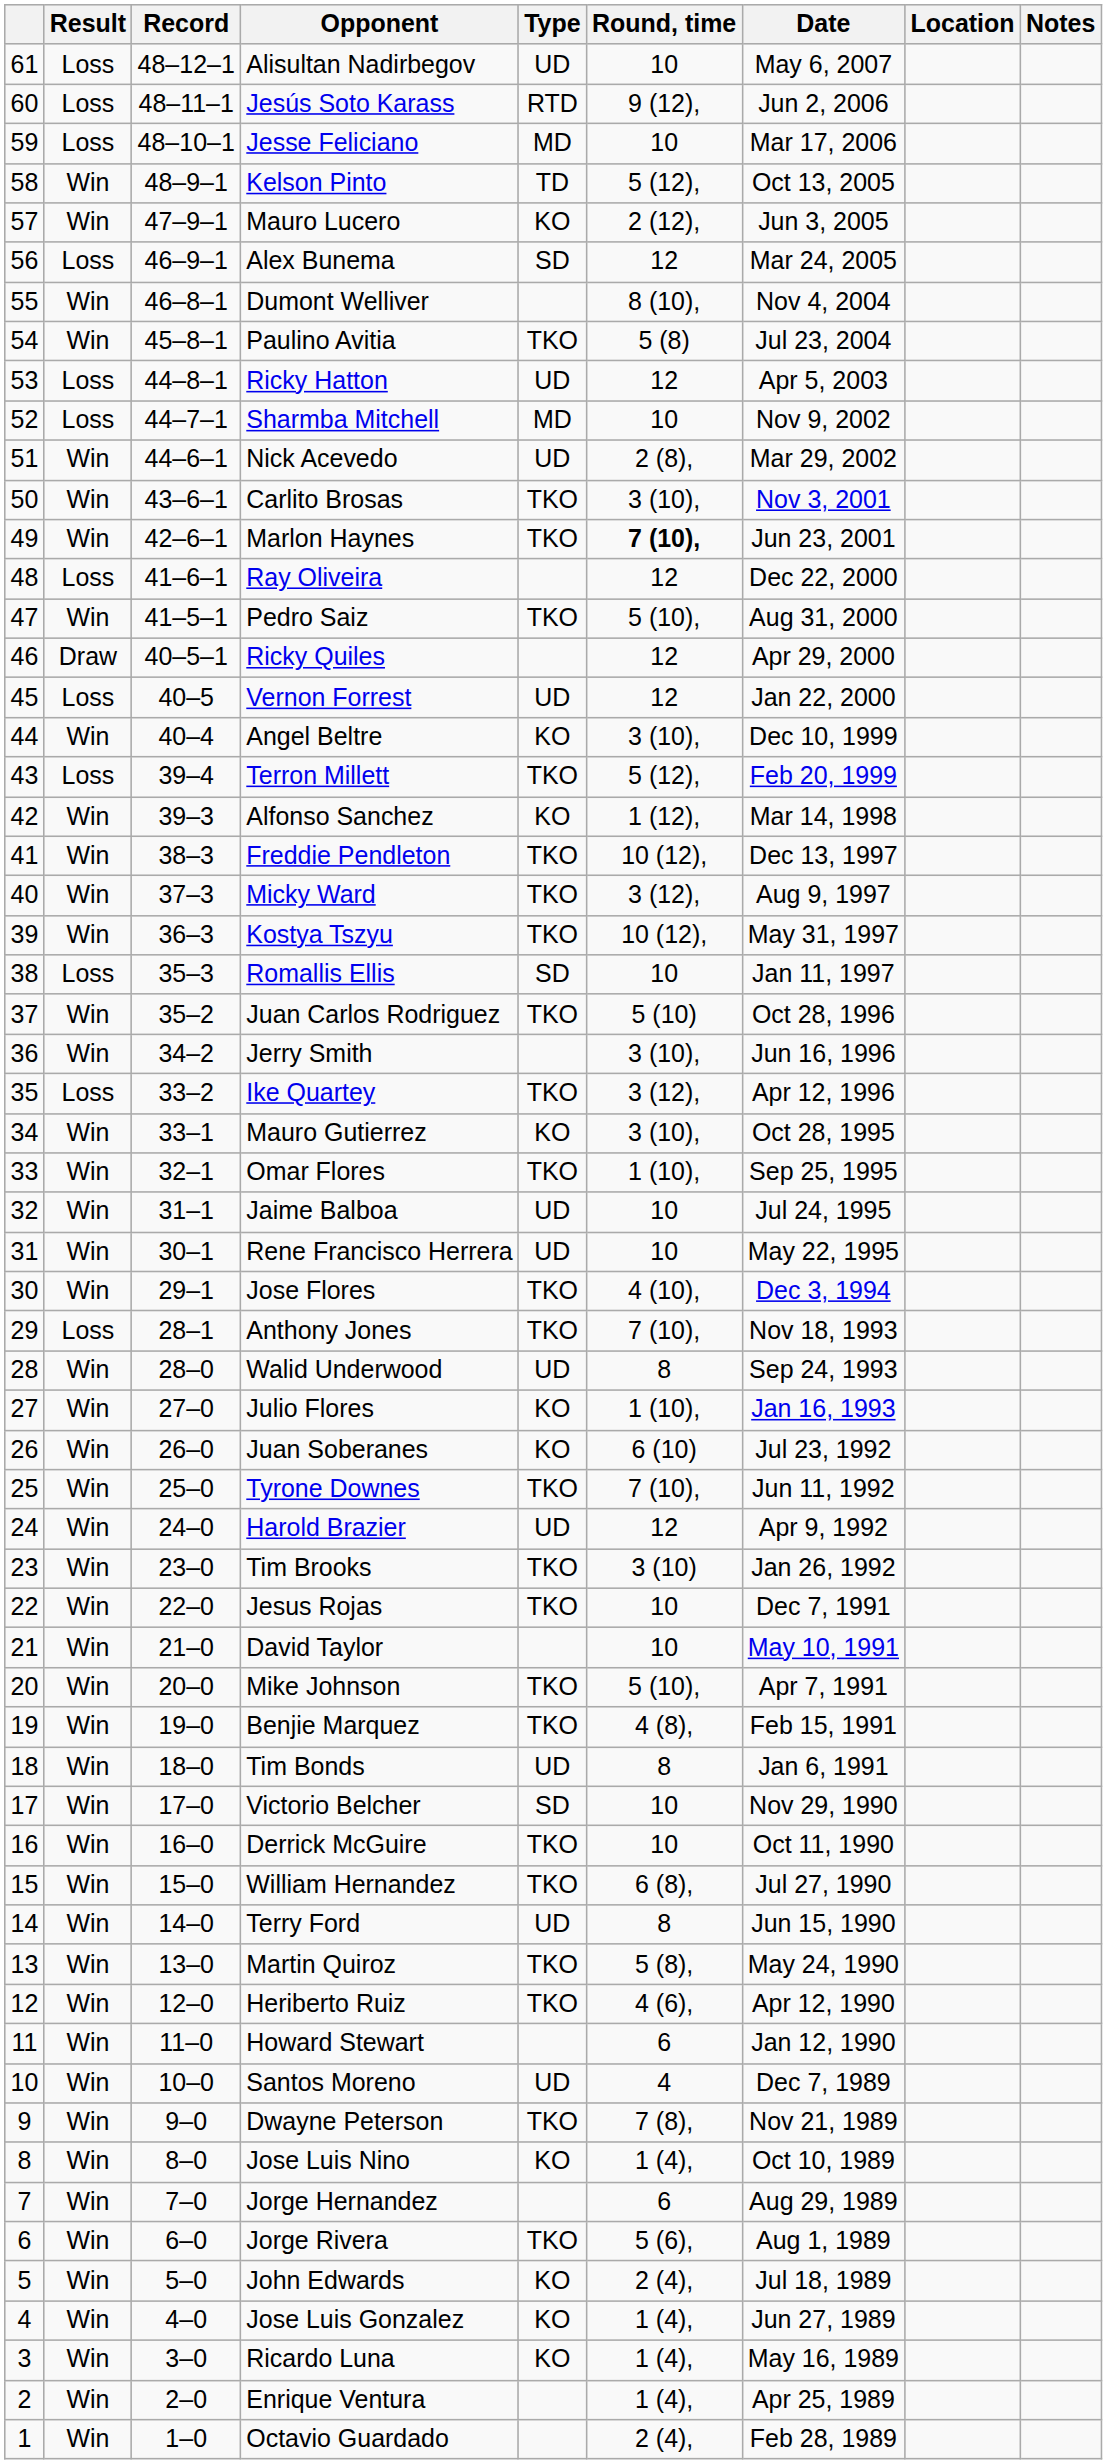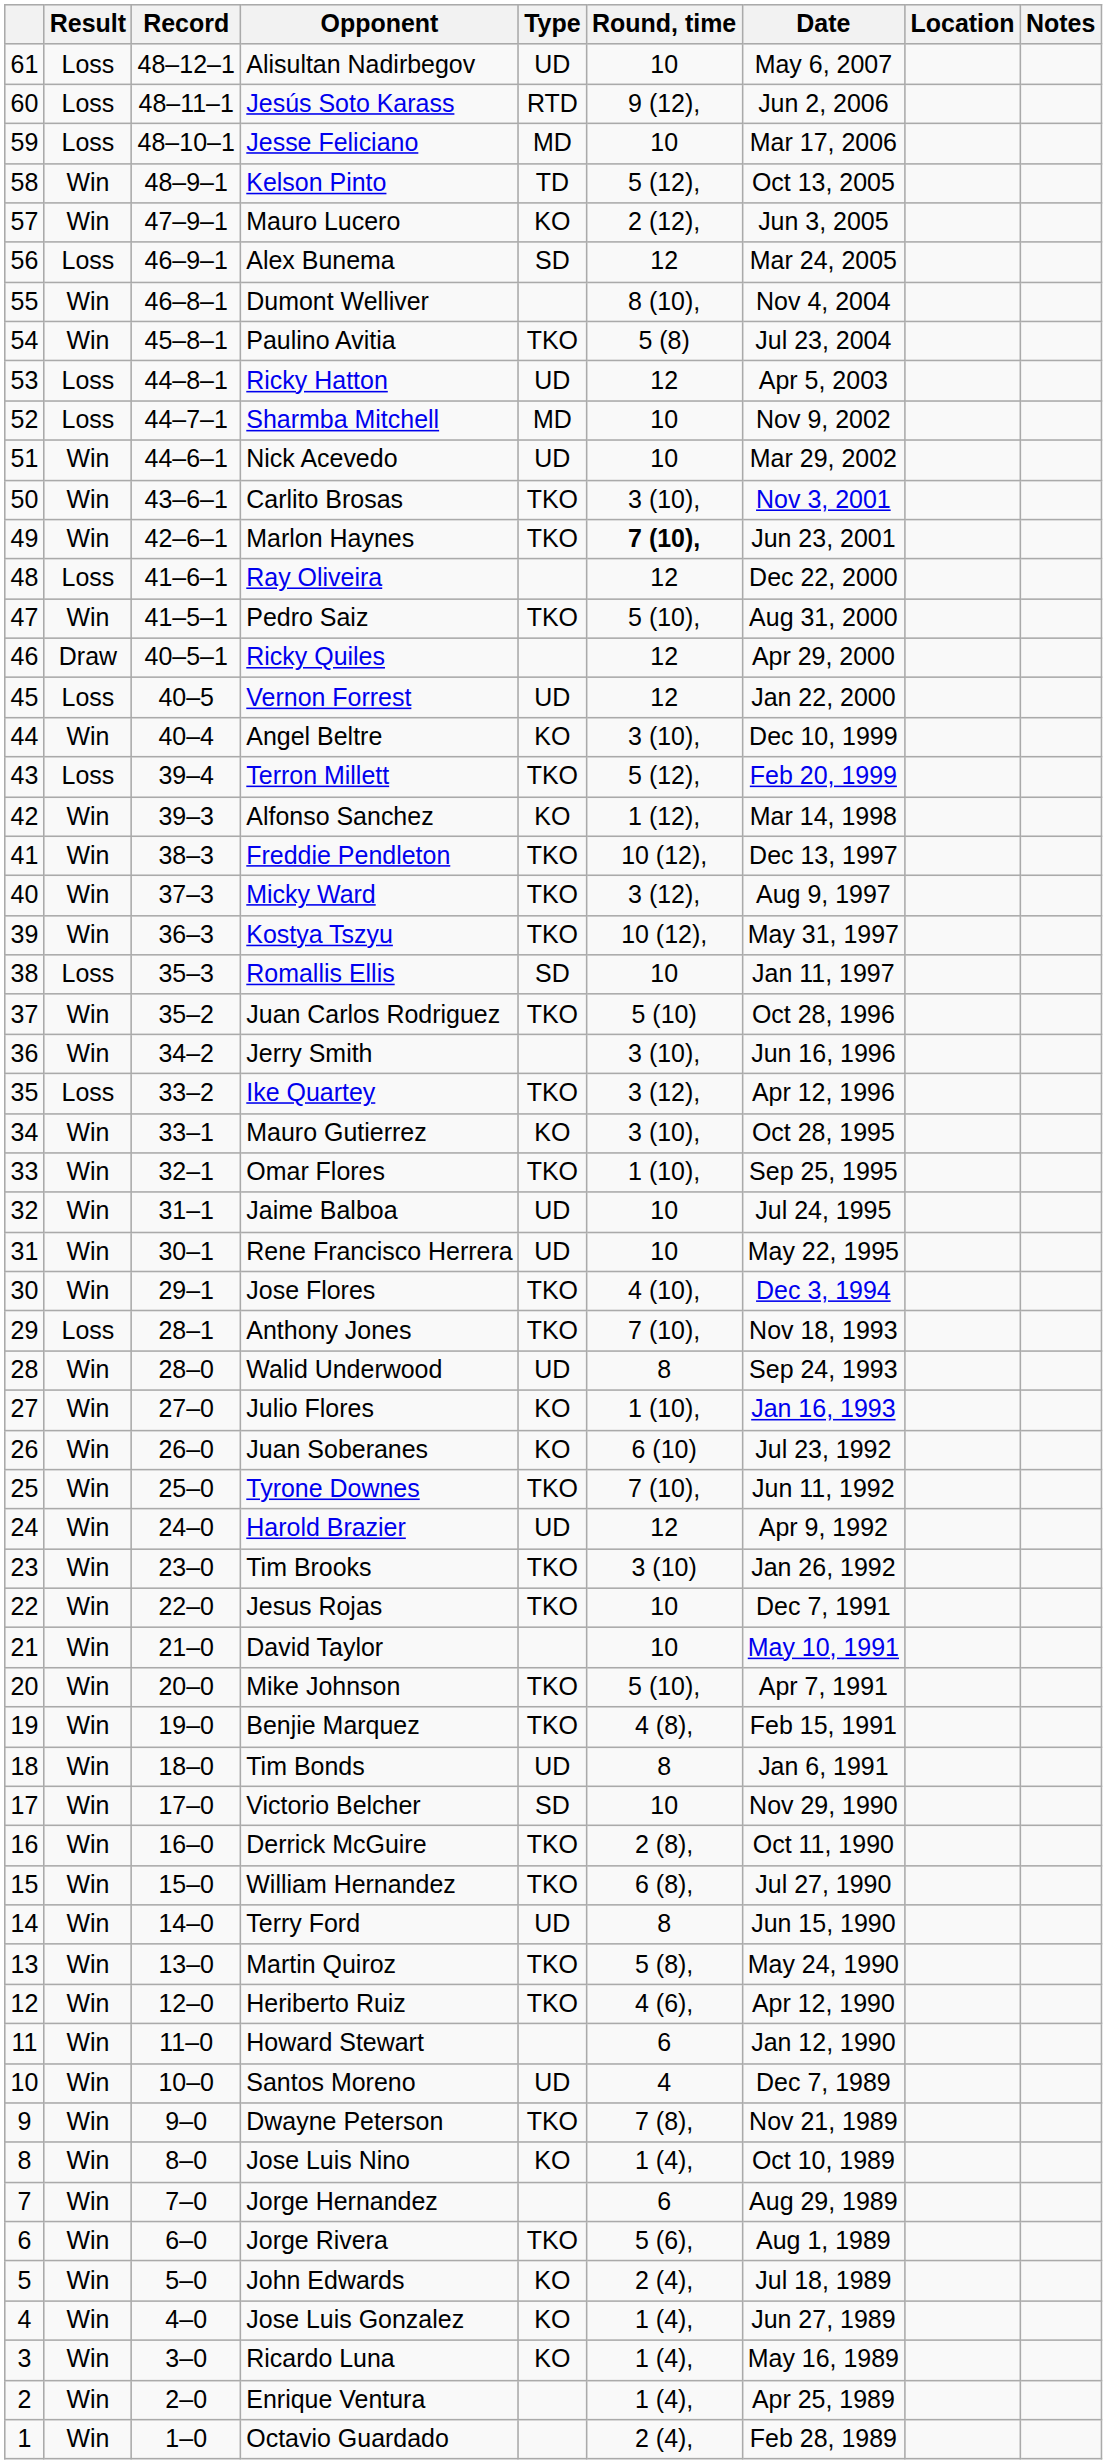Nick Acevedo | Round, time: 2 (8), -> 10
Derrick McGuire | Round, time: 10 -> 2 (8),
